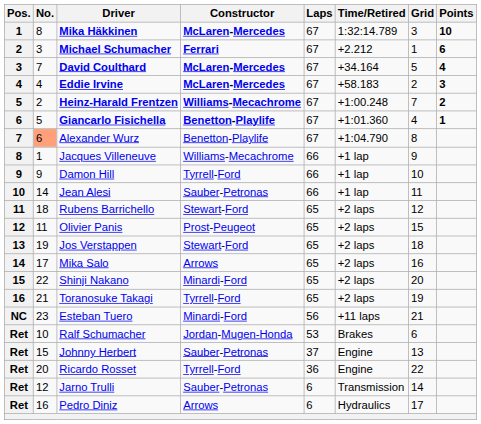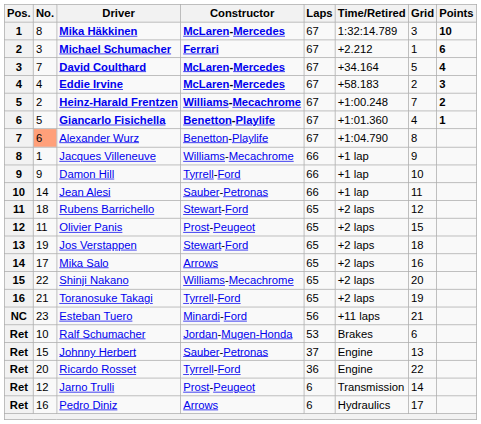Shinji Nakano | Constructor: Minardi-Ford -> Williams-Mecachrome
Jarno Trulli | Constructor: Sauber-Petronas -> Prost-Peugeot
